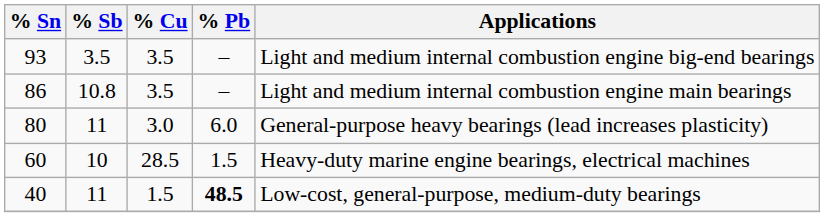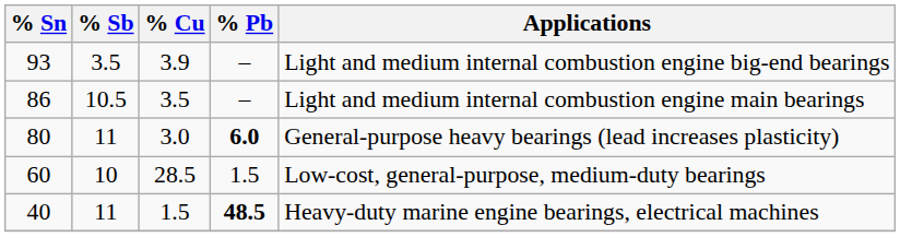93 | % Cu: 3.5 -> 3.9
86 | % Sb: 10.8 -> 10.5
80 | % Pb: normal -> bold
60 | Applications: Heavy-duty marine engine bearings, electrical machines -> Low-cost, general-purpose, medium-duty bearings
40 | Applications: Low-cost, general-purpose, medium-duty bearings -> Heavy-duty marine engine bearings, electrical machines
